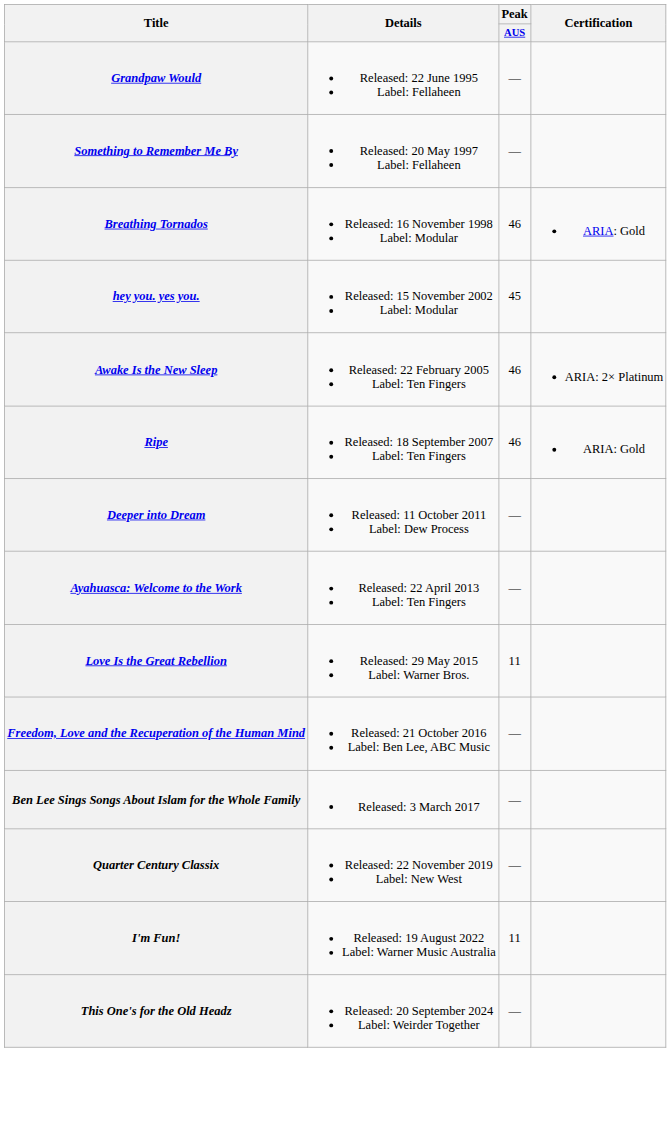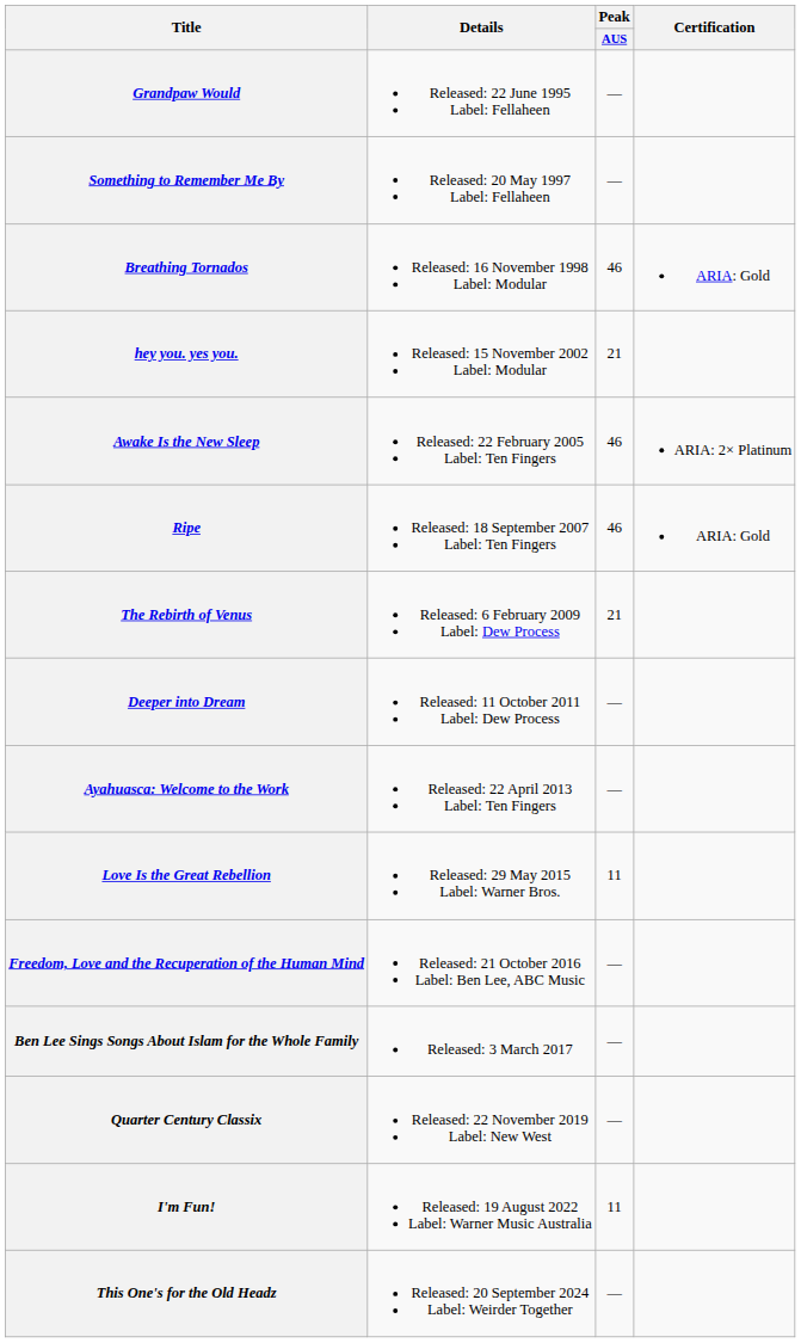hey you. yes you. | Peak / AUS: 45 -> 21
+ row: The Rebirth of Venus | Released: 6 February 2009 Label: Dew Process | 21
